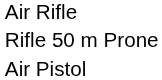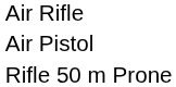rows swapped: Air Pistol <-> Rifle 50 m Prone
